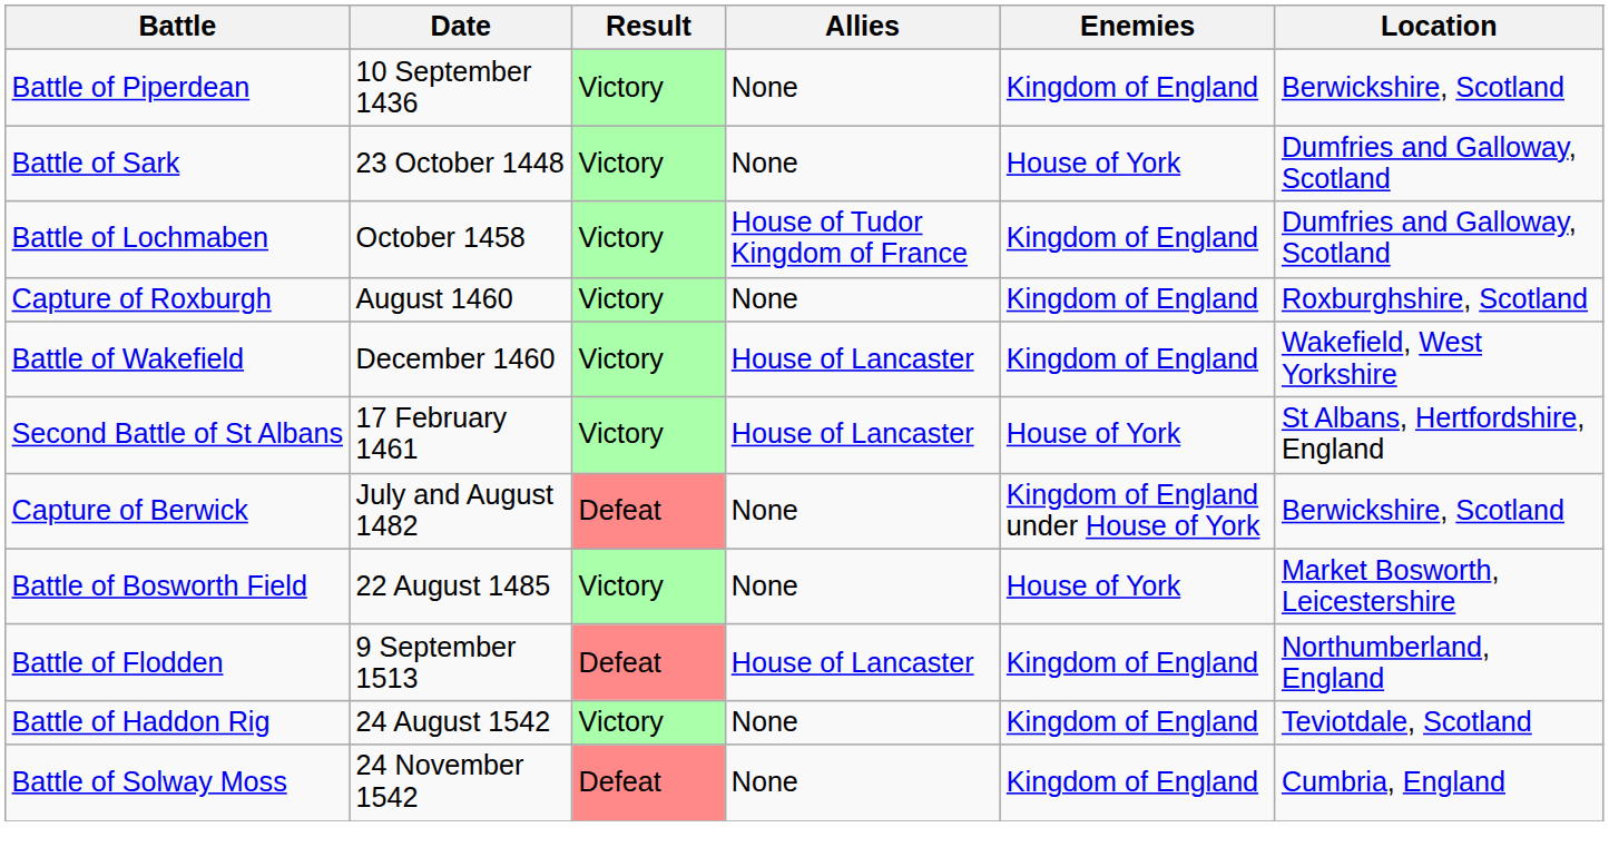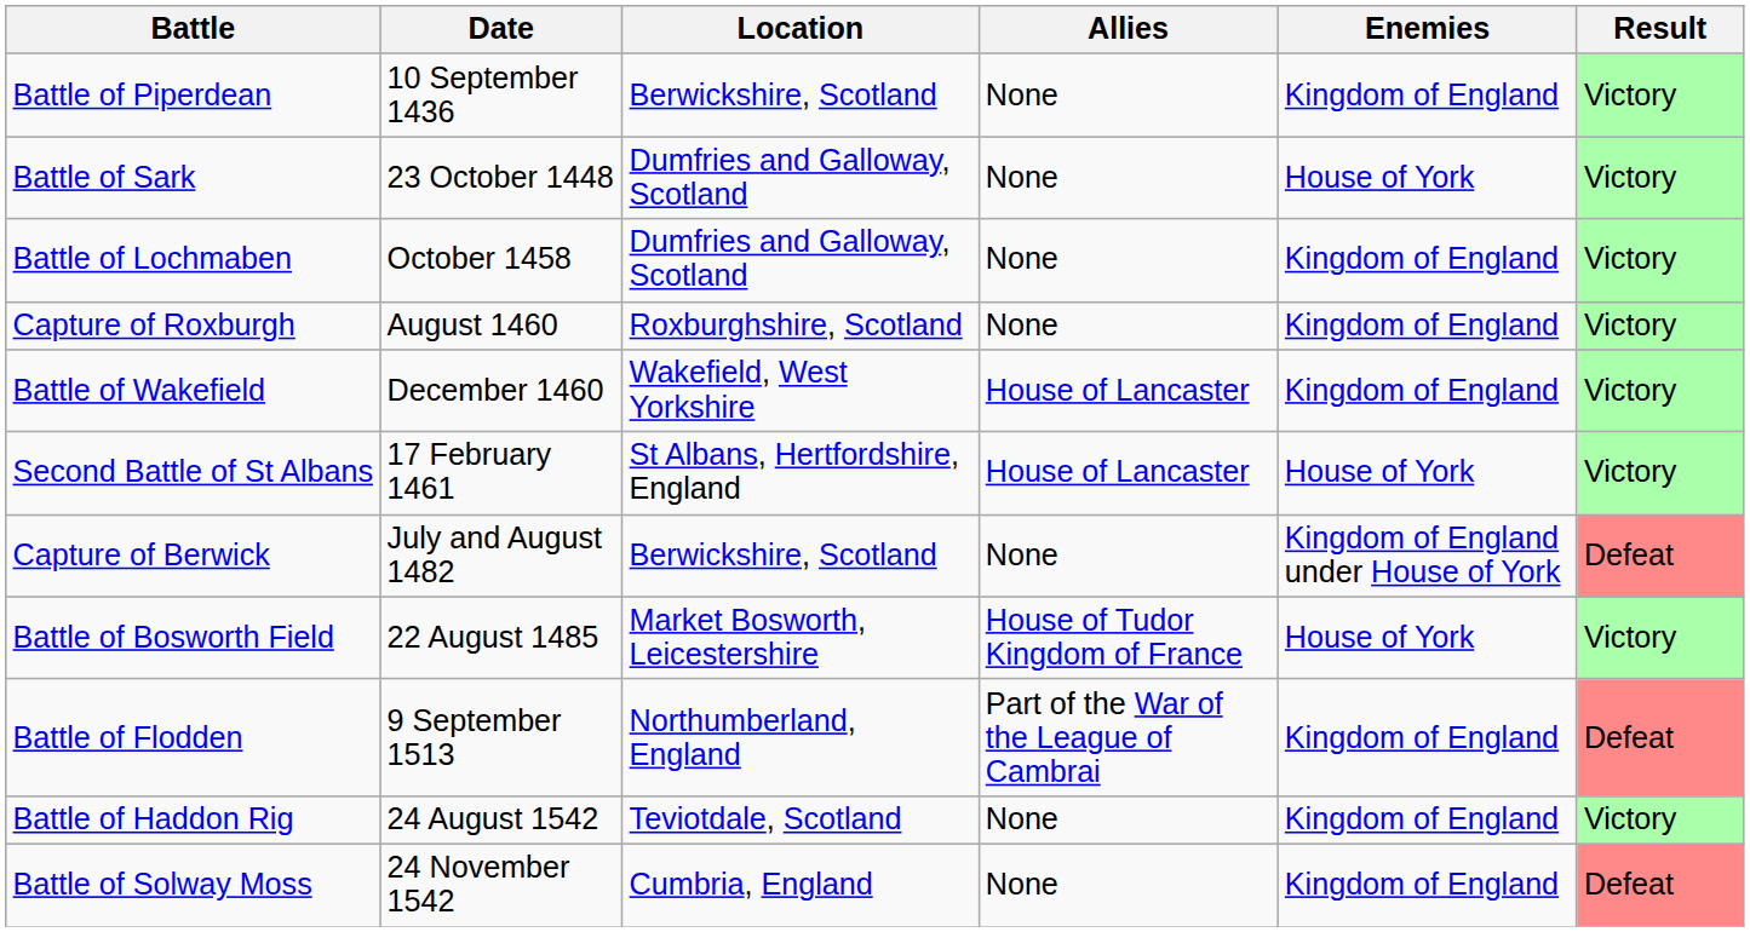columns swapped: Location <-> Result
Battle of Lochmaben | Allies: House of Tudor Kingdom of France -> None
Battle of Bosworth Field | Allies: None -> House of Tudor Kingdom of France
Battle of Flodden | Allies: House of Lancaster -> Part of the War of the League of Cambrai
